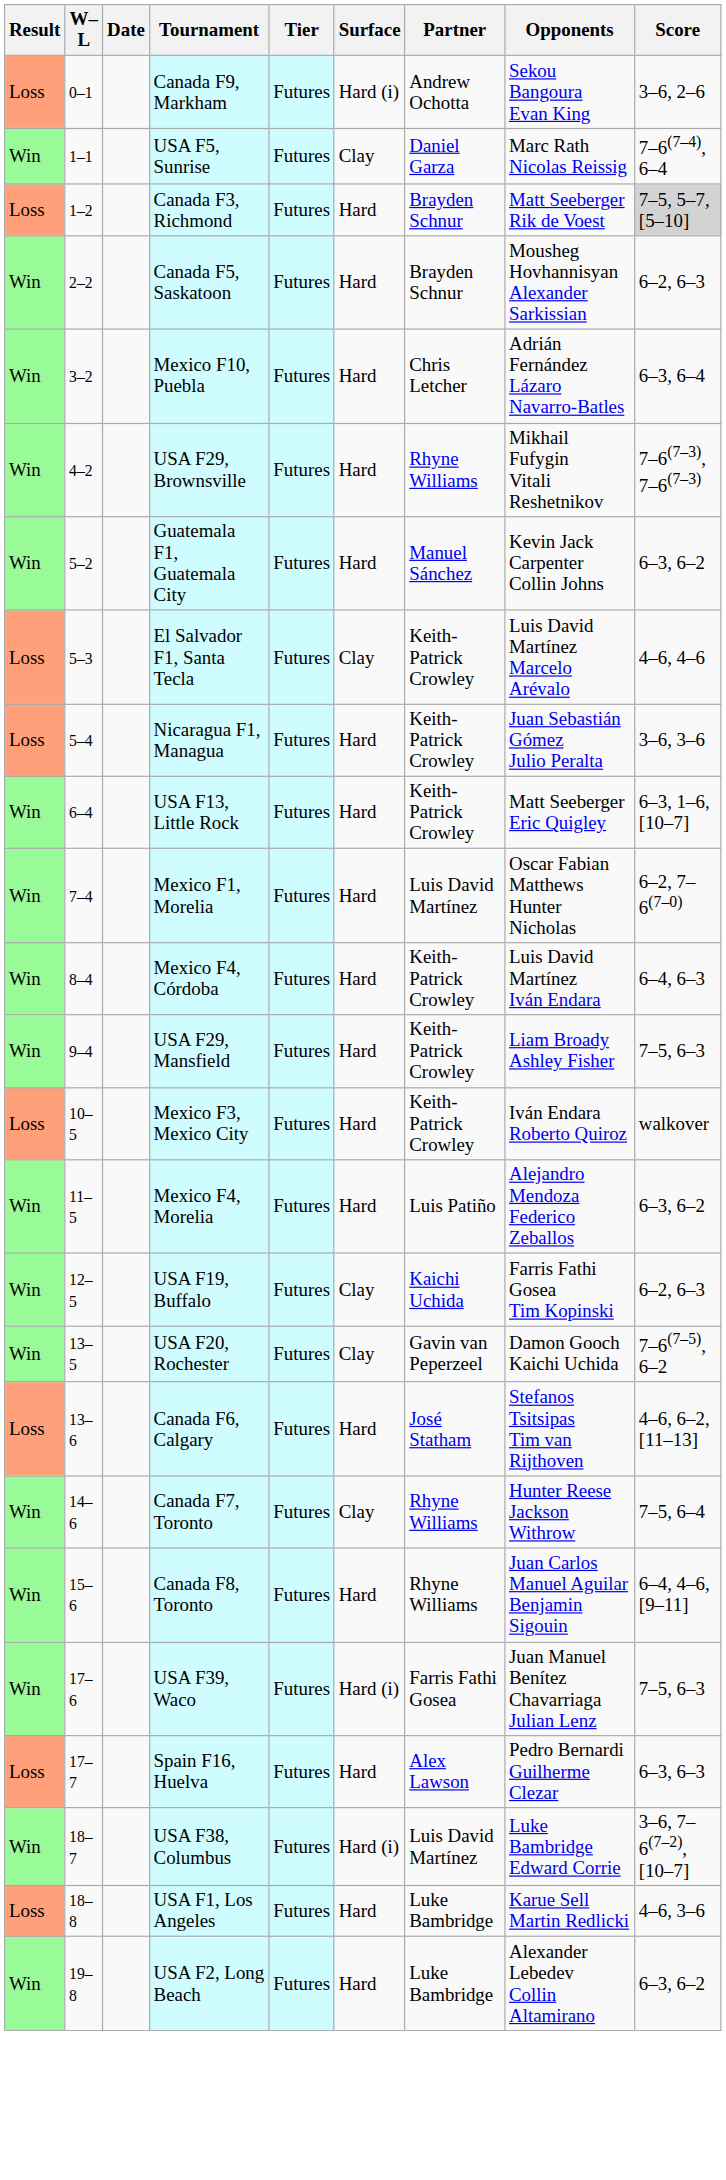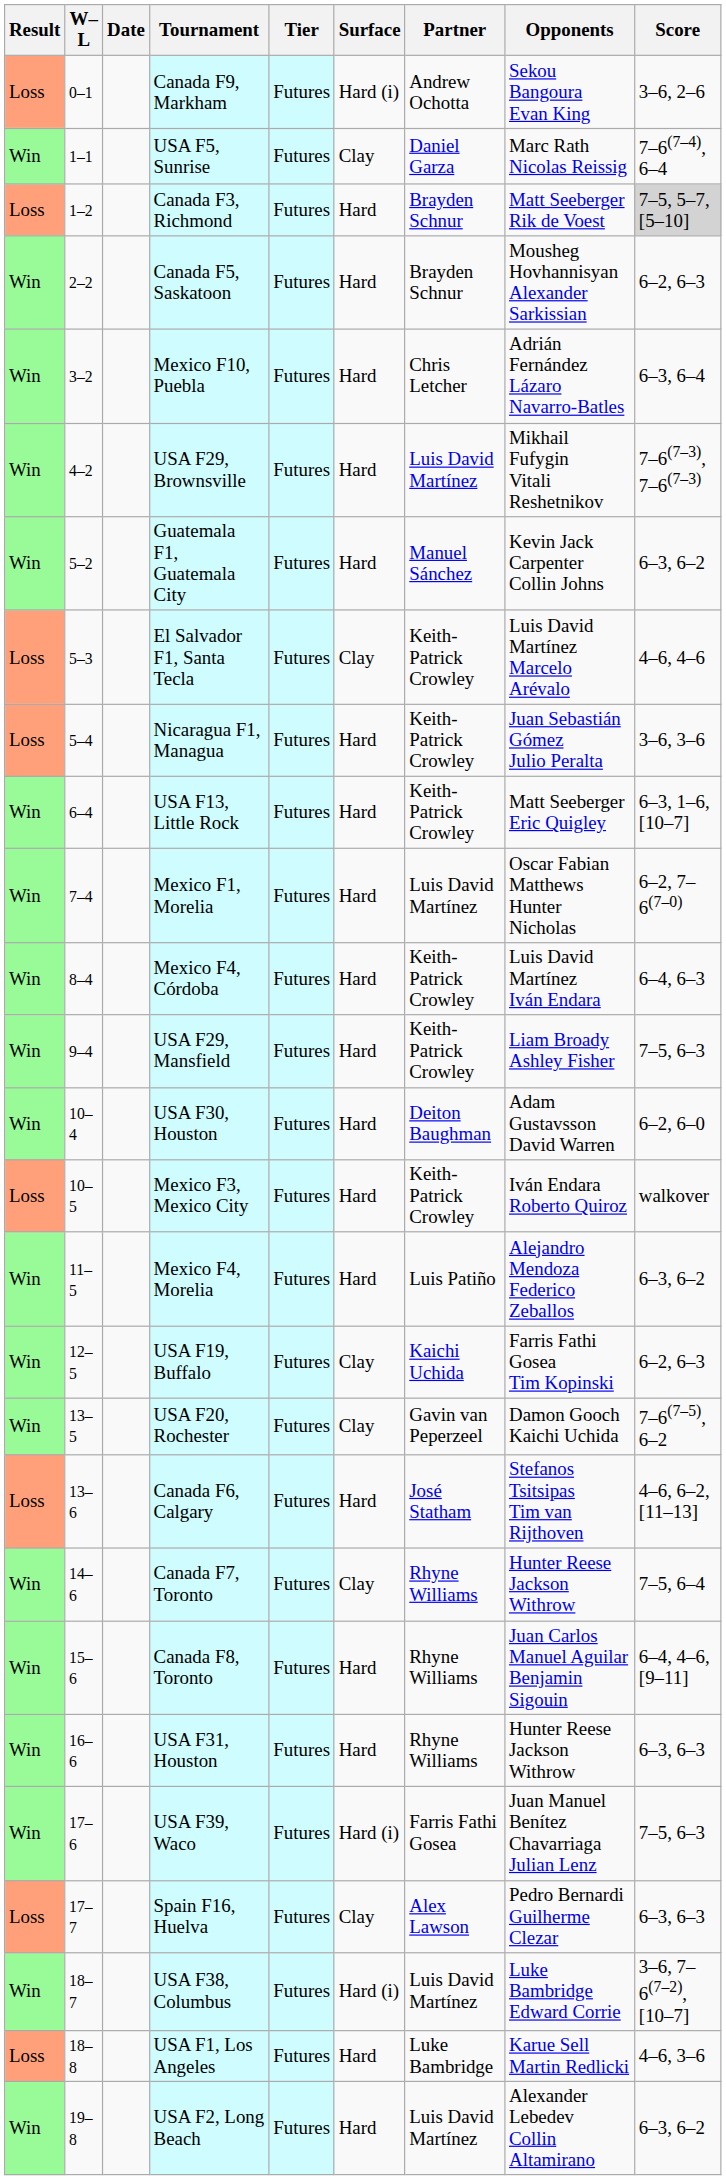USA F29, Brownsville | Partner: Rhyne Williams -> Luis David Martínez
+ row: Win | 10–4 | USA F30, Houston | Futures | Hard | Deiton Baughman | Adam Gustavsson David Warren | 6–2, 6–0
+ row: Win | 16–6 | USA F31, Houston | Futures | Hard | Rhyne Williams | Hunter Reese Jackson Withrow | 6–3, 6–3
Spain F16, Huelva | Surface: Hard -> Clay
USA F2, Long Beach | Partner: Luke Bambridge -> Luis David Martínez
